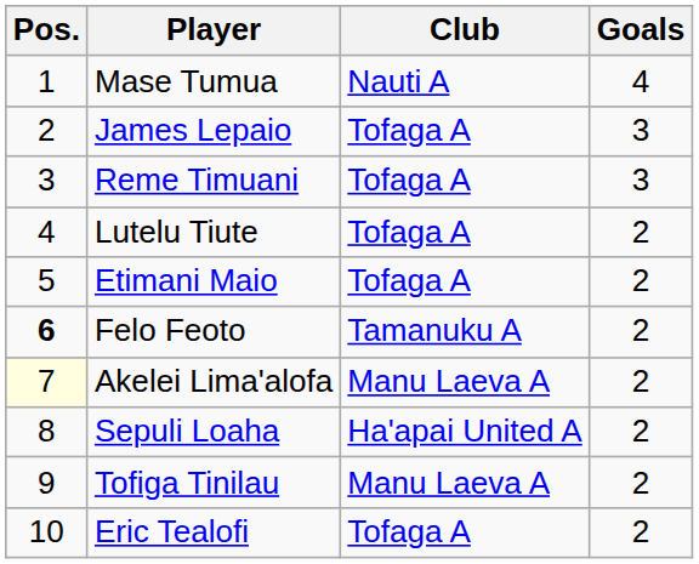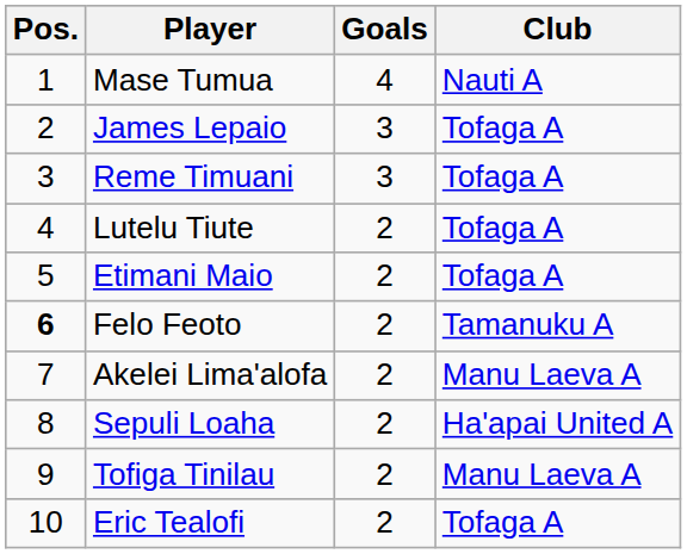columns swapped: Club <-> Goals
Akelei Lima'alofa | Pos.: lightyellow background -> no background
